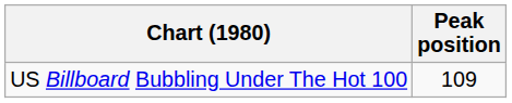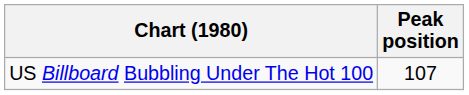US Billboard Bubbling Under The Hot 100 | Peak position: 109 -> 107
